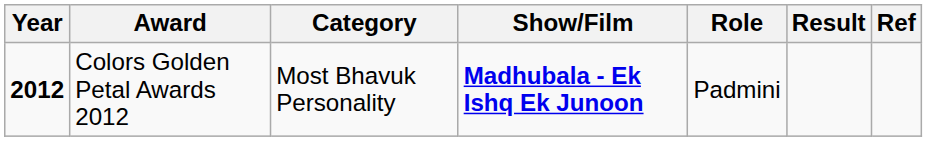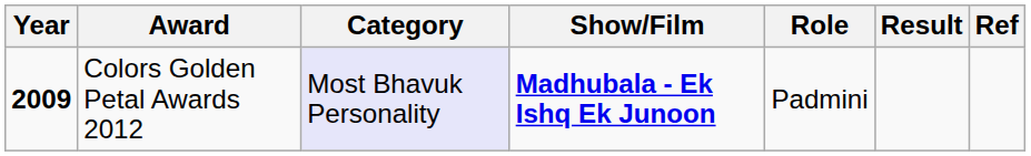Colors Golden Petal Awards 2012 | Year: 2012 -> 2009
Colors Golden Petal Awards 2012 | Category: no background -> lavender background
